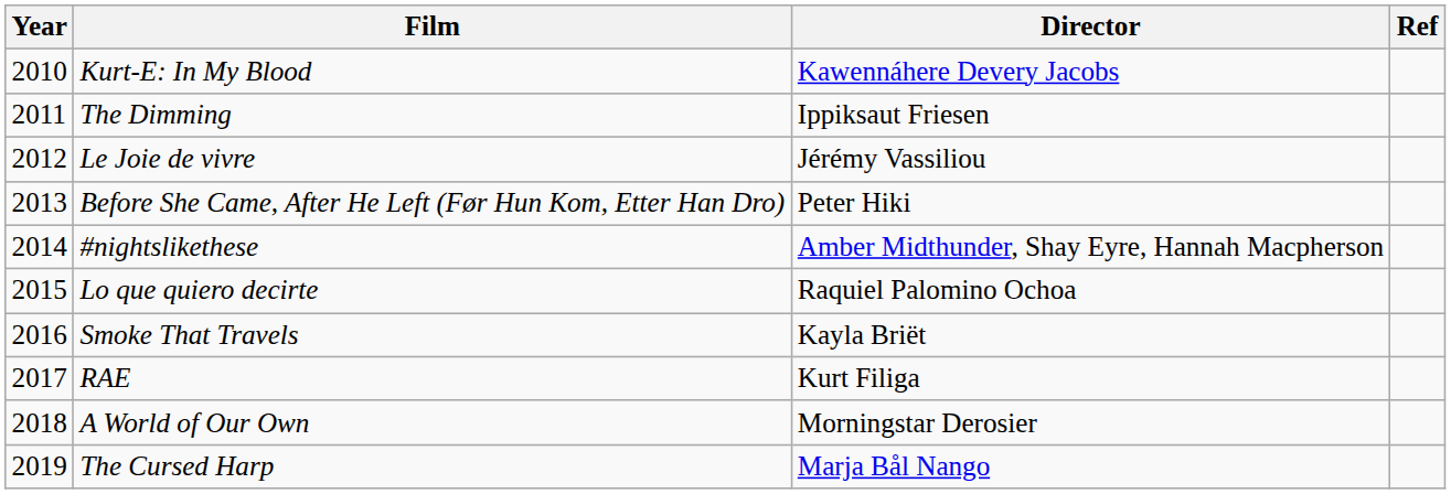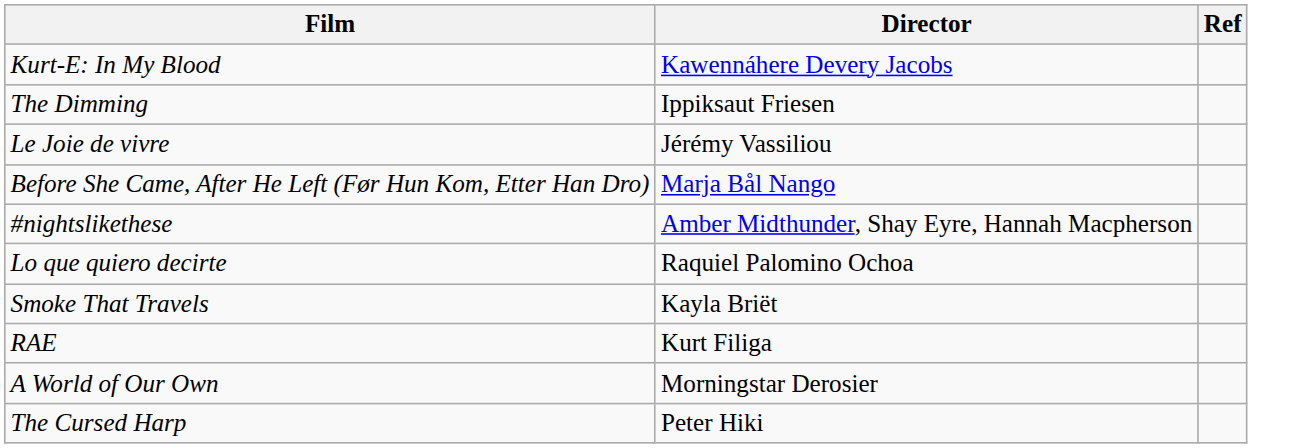- column: Year | 2010 | 2011 | 2012 | 2013 | 2014 | 2015 | 2016 | 2017 | 2018 | 2019
Before She Came, After He Left (Før Hun Kom, Etter Han Dro) | Director: Peter Hiki -> Marja Bål Nango
The Cursed Harp | Director: Marja Bål Nango -> Peter Hiki
